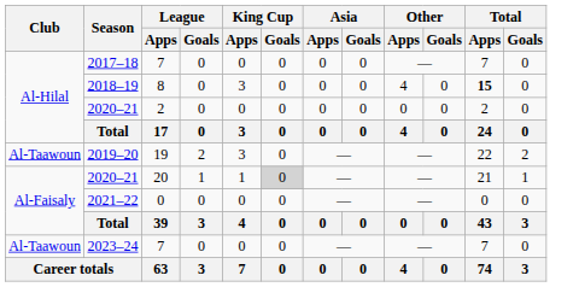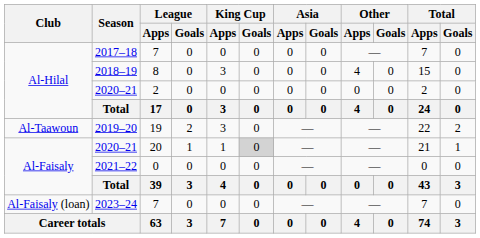2018–19 | Total / Apps: bold -> normal
2023–24 | Club: Al-Taawoun -> Al-Faisaly (loan)
